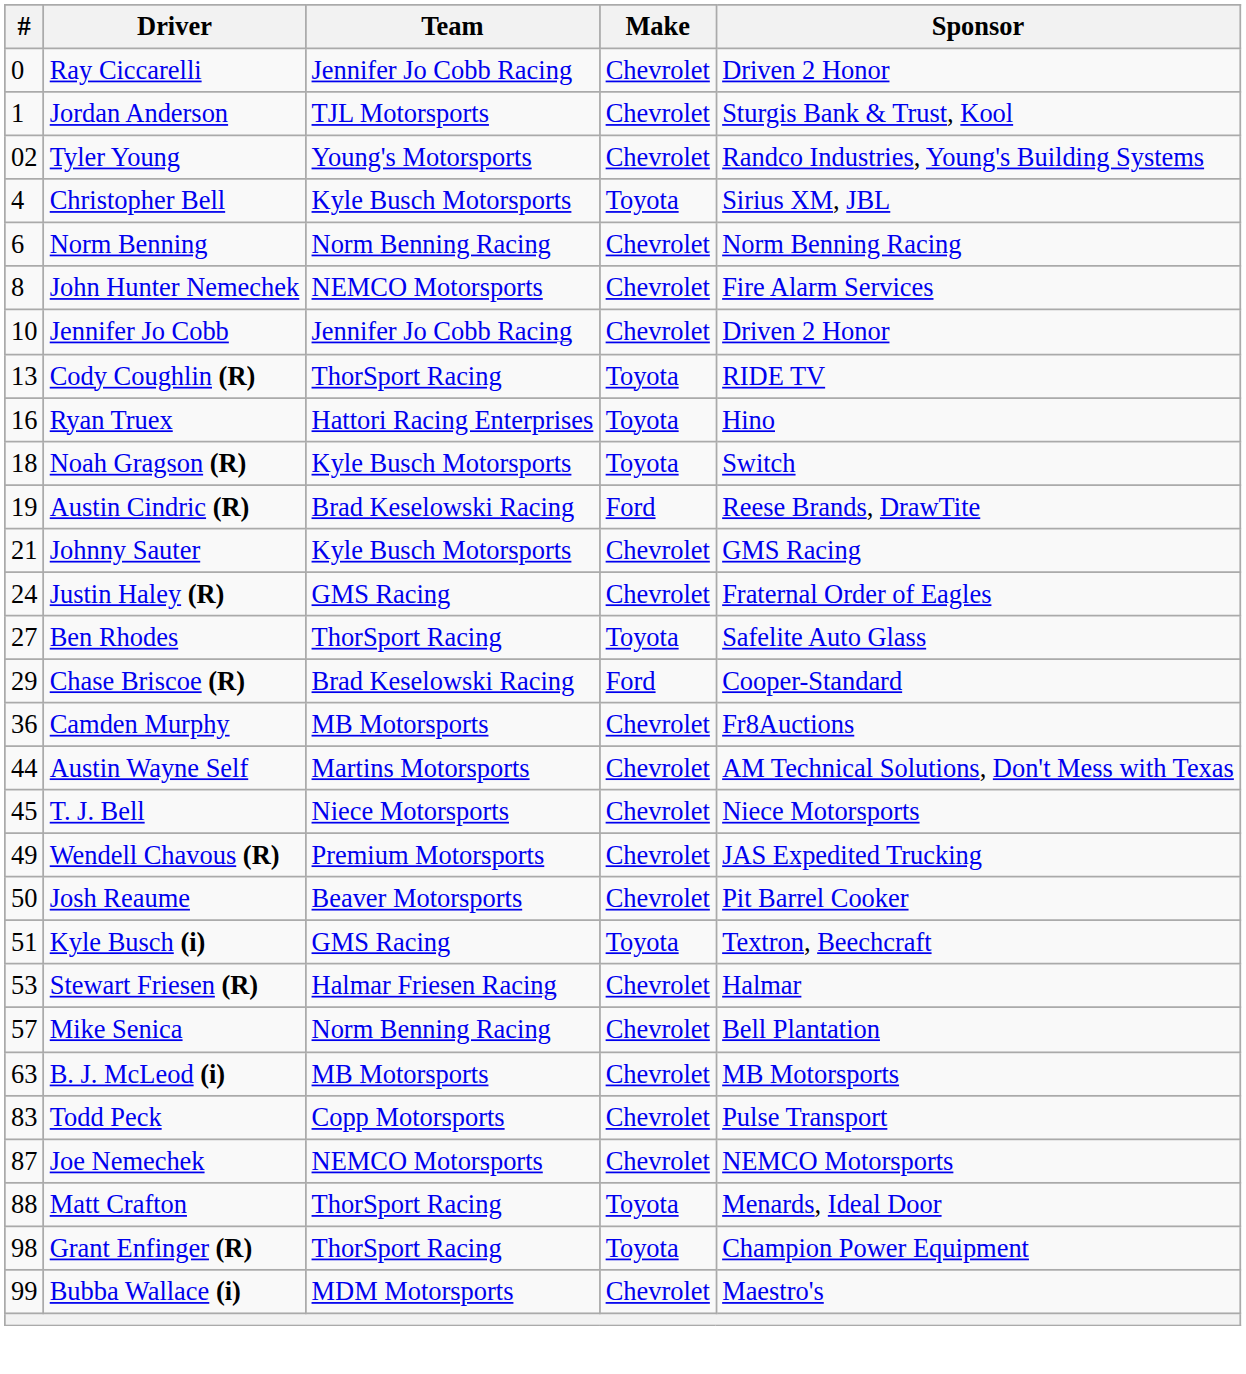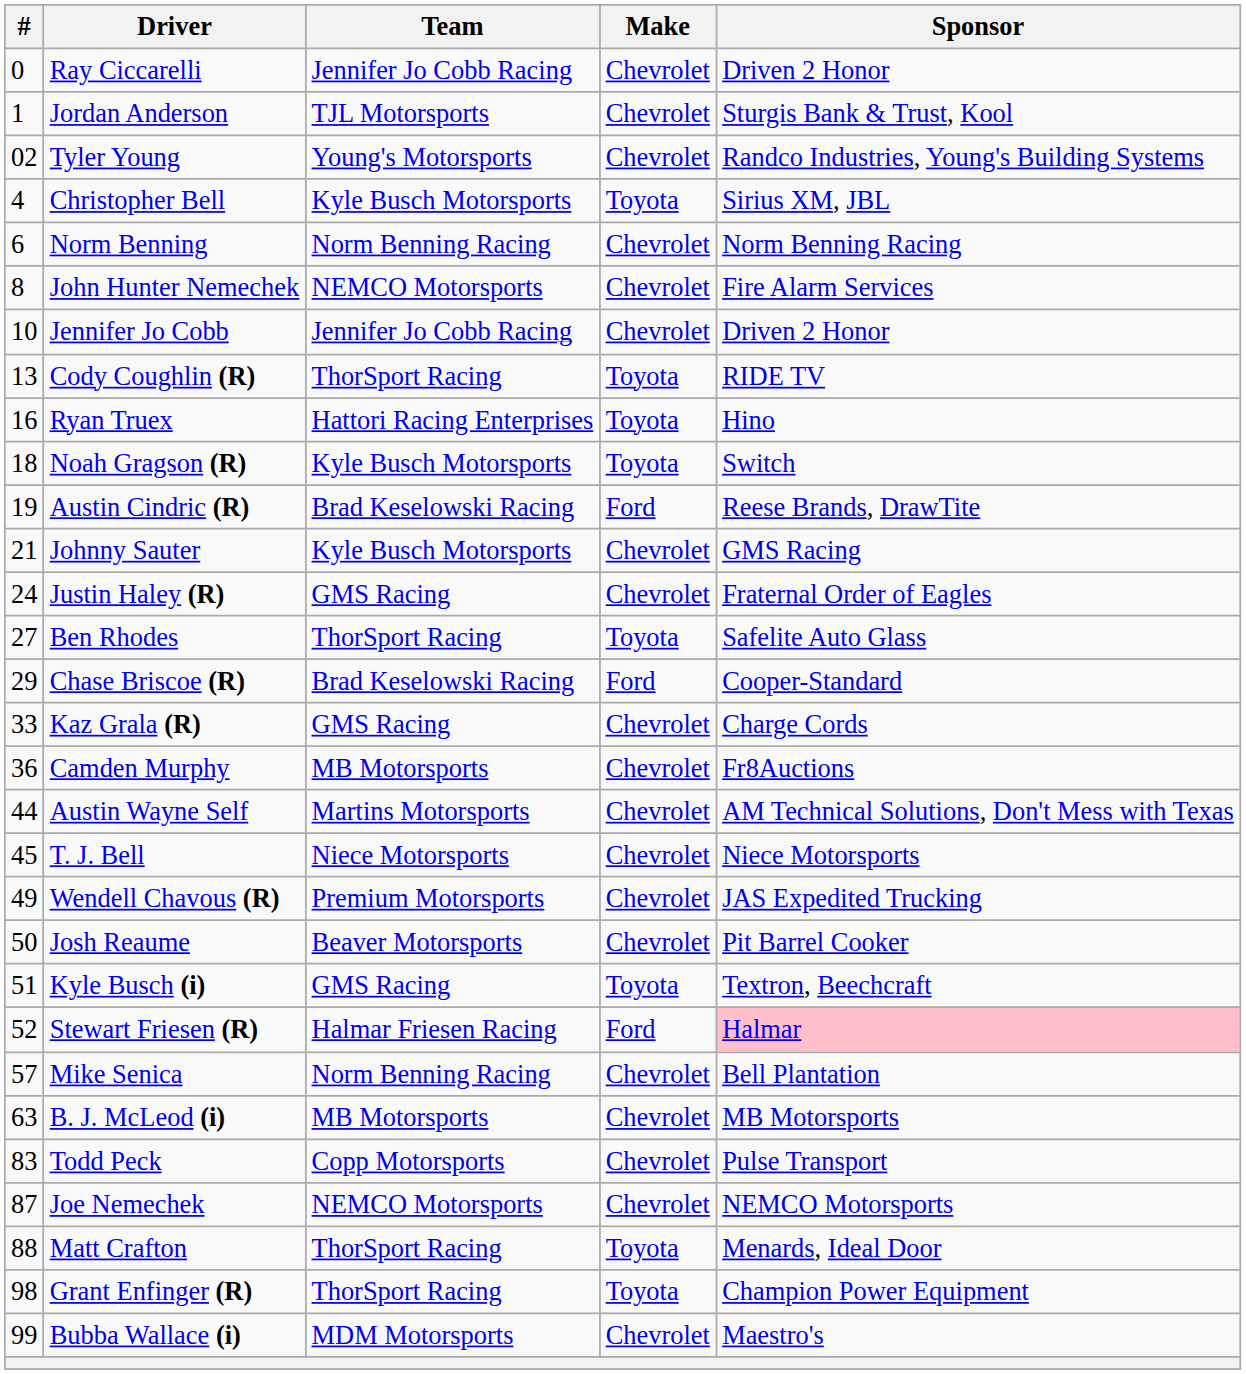+ row: 33 | Kaz Grala (R) | GMS Racing | Chevrolet | Charge Cords
Stewart Friesen (R) | #: 53 -> 52
Stewart Friesen (R) | Make: Chevrolet -> Ford
Stewart Friesen (R) | Sponsor: no background -> pink background
